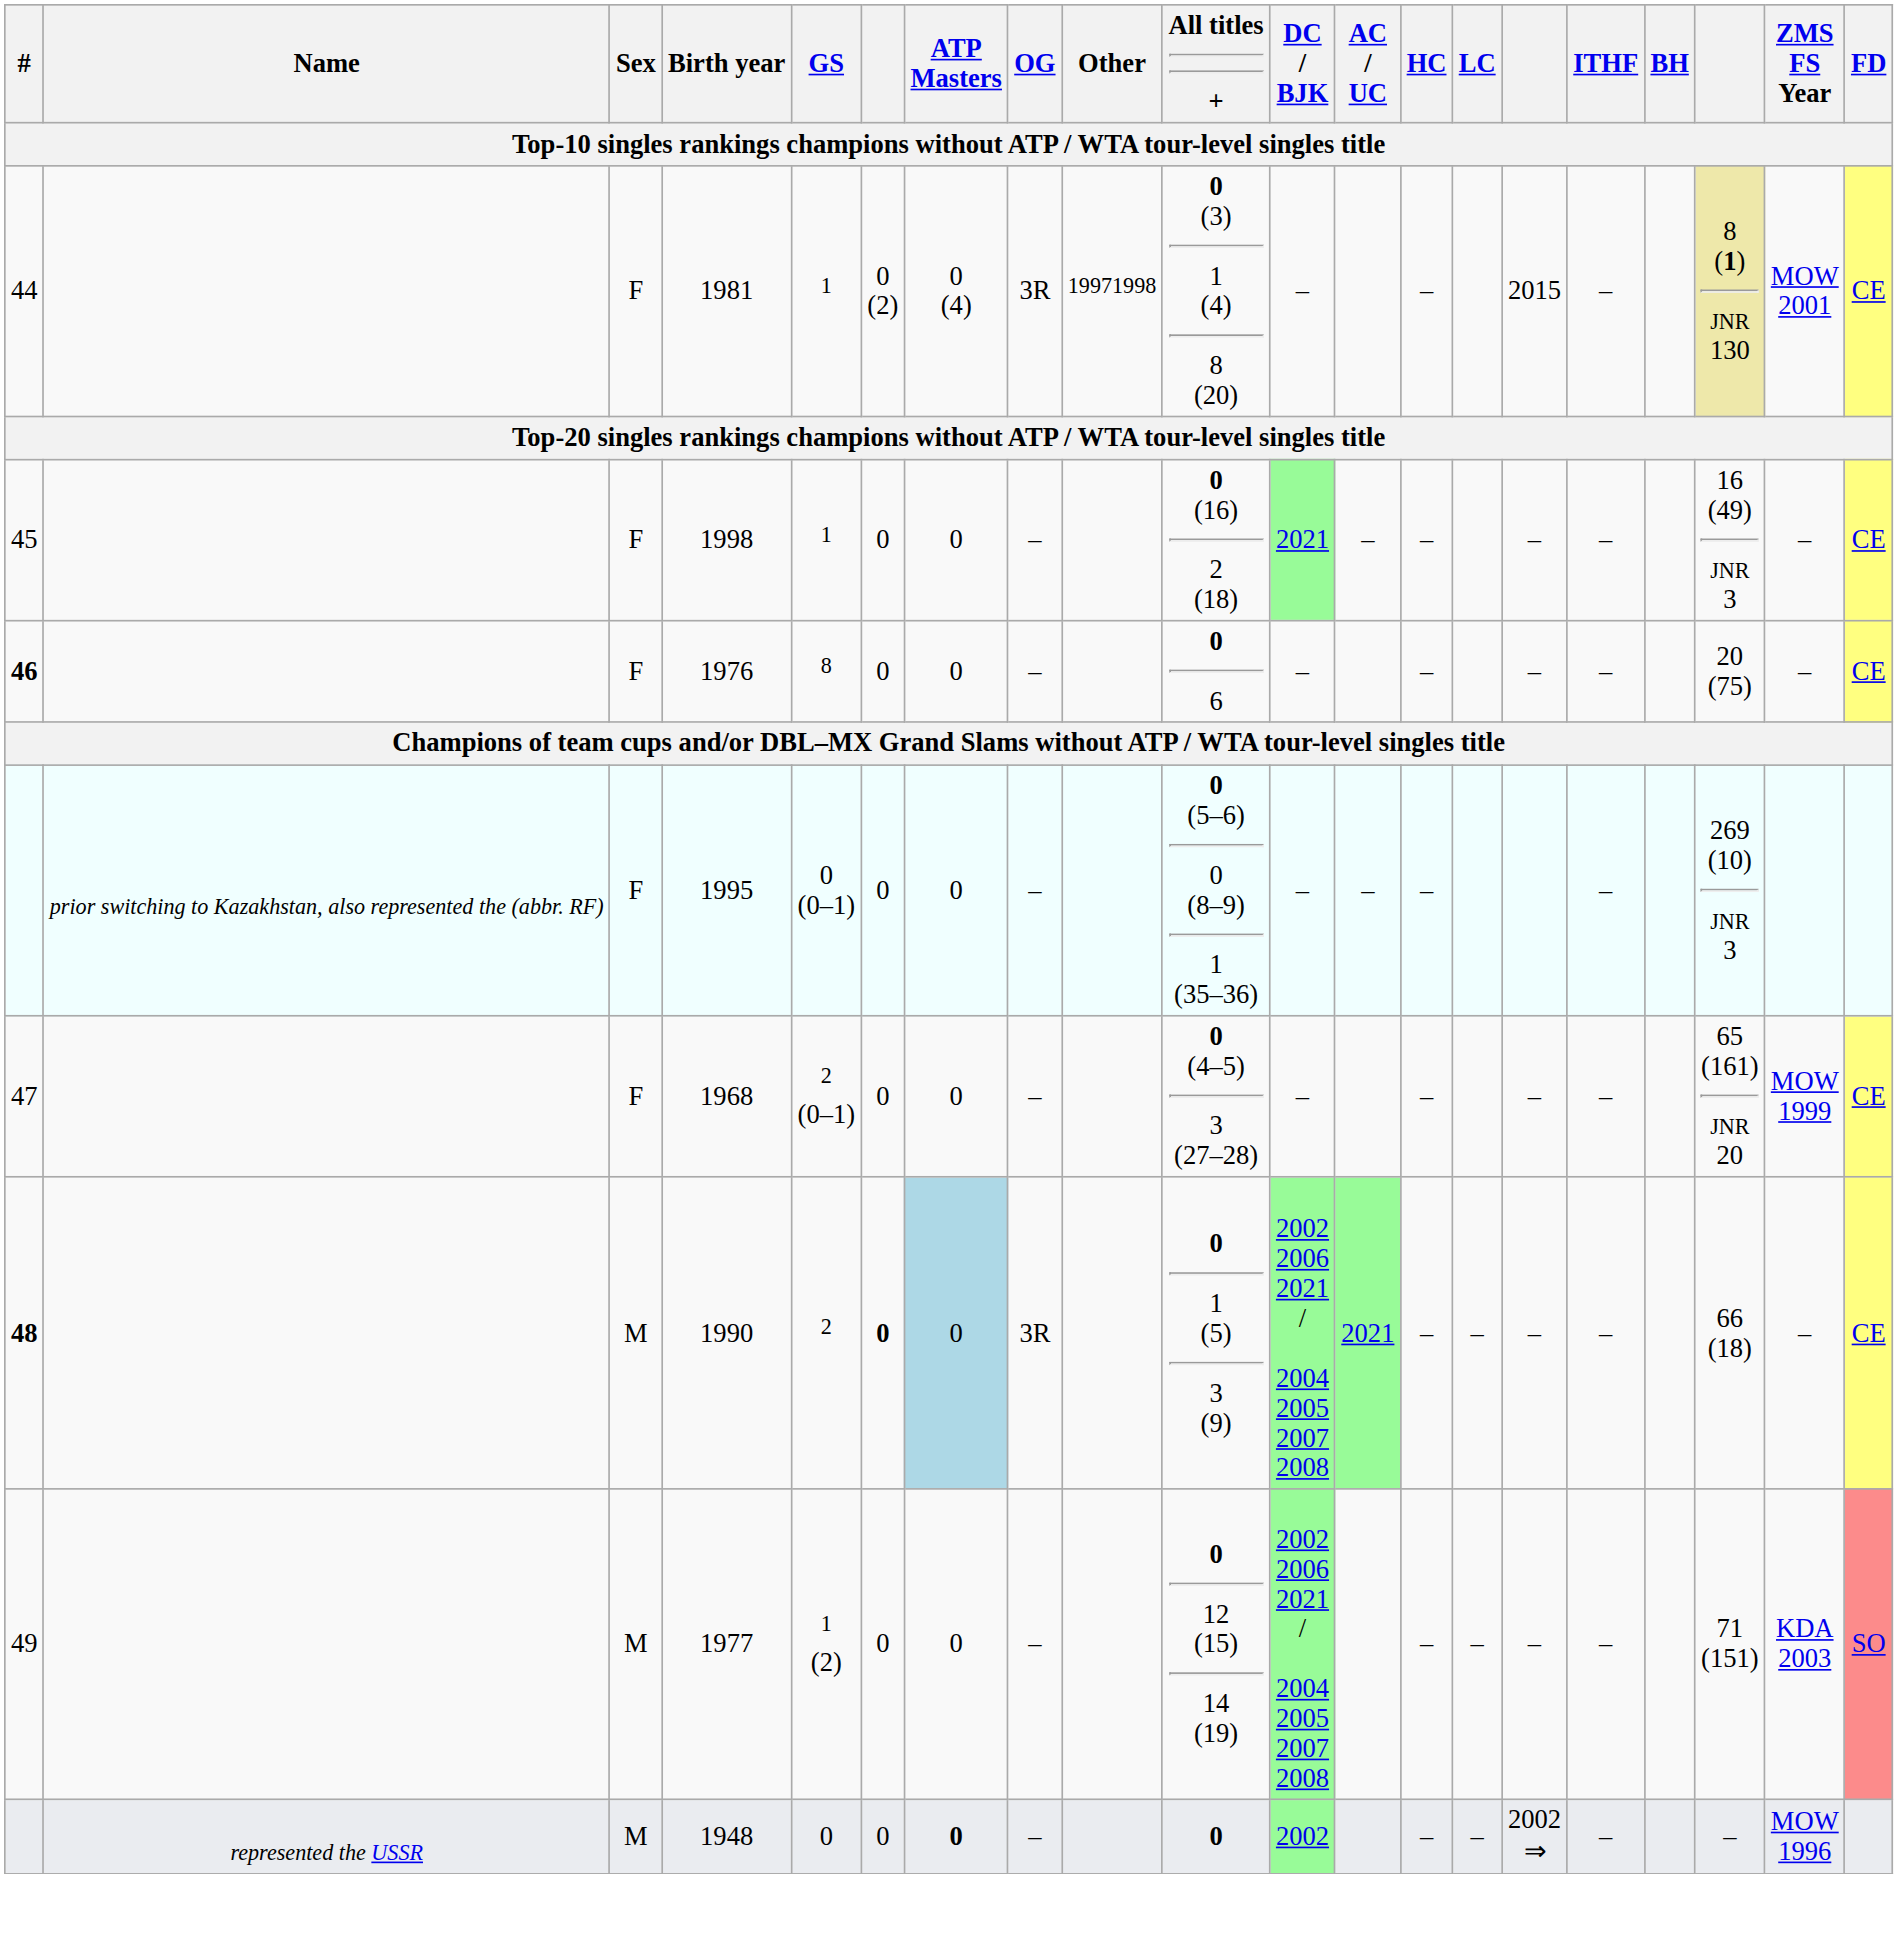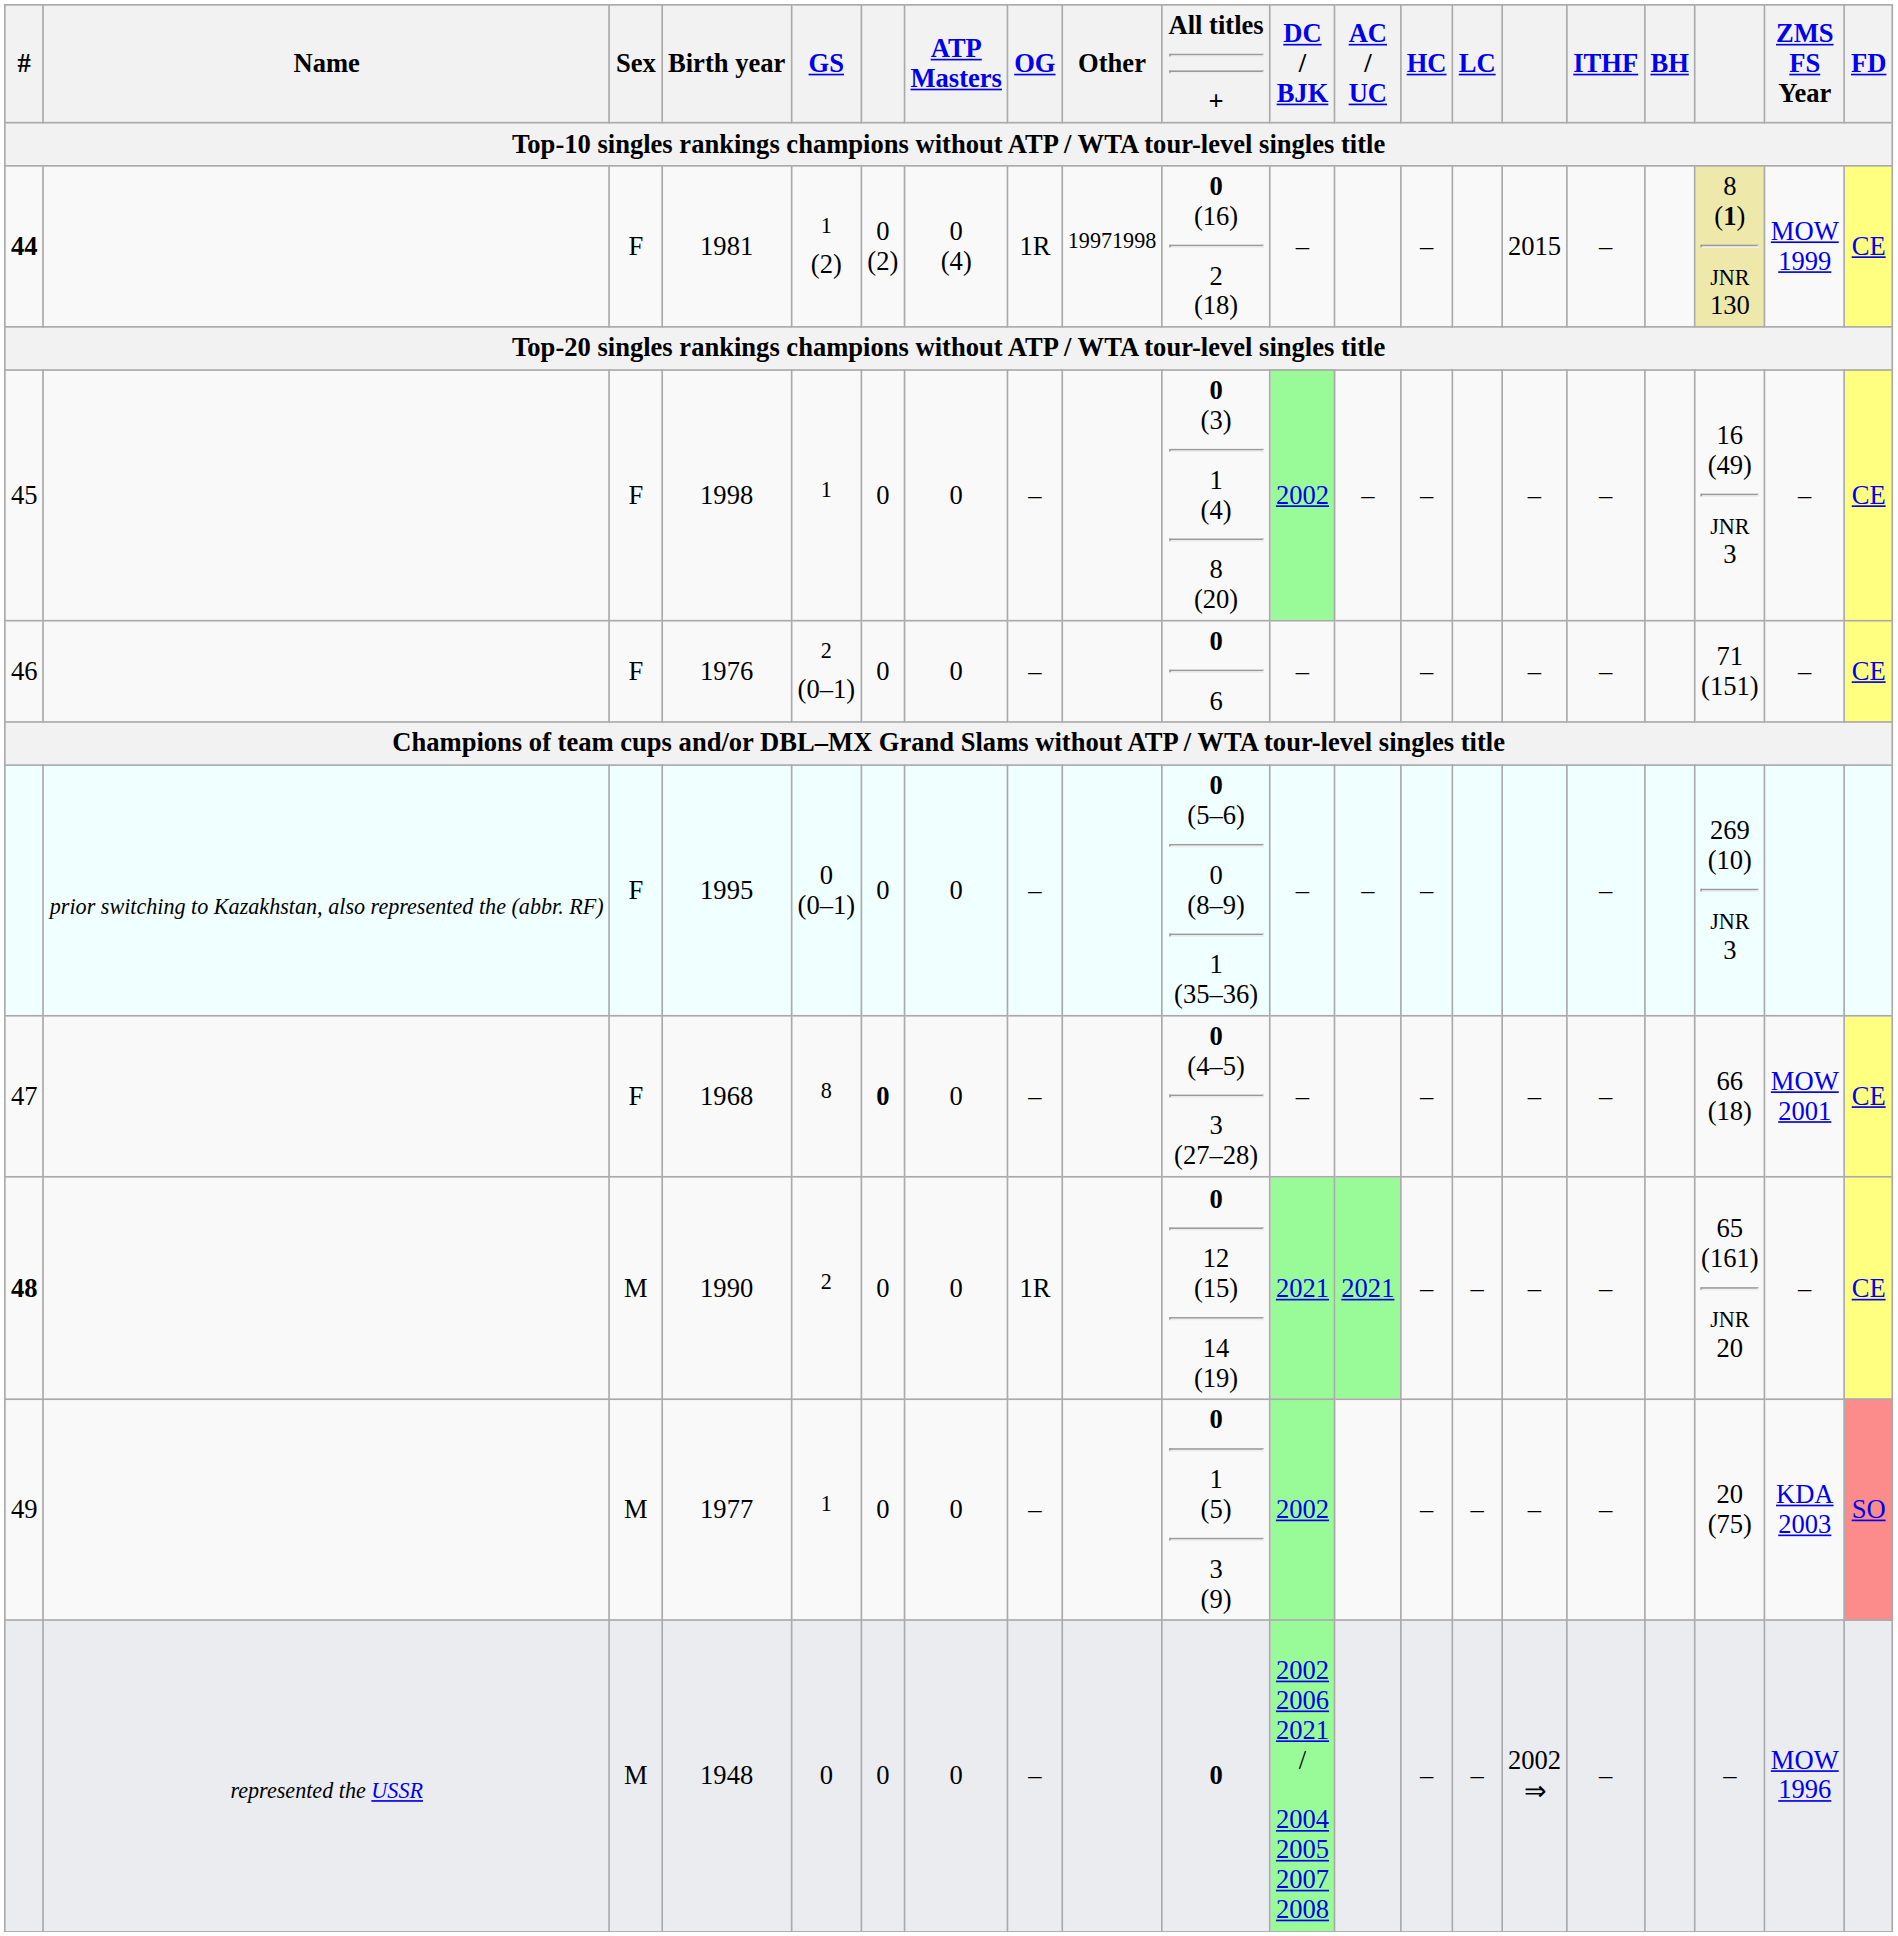1981 | #: normal -> bold
1981 | GS: 1 -> 1 (2)
1981 | OG: 3R -> 1R
1981 | All titles +: 0 (3) 1 (4) 8 (20) -> 0 (16) 2 (18)
1981 | ZMS FS Year: MOW 2001 -> MOW 1999
1998 | All titles +: 0 (16) 2 (18) -> 0 (3) 1 (4) 8 (20)
1998 | DC / BJK: 2021 -> 2002
1976 | #: bold -> normal
1976 | GS: 8 -> 2 (0–1)
1976 | column 18: 20 (75) -> 71 (151)
1968 | GS: 2 (0–1) -> 8
1968 | column 6: normal -> bold
1968 | column 18: 65 (161) JNR 20 -> 66 (18)
1968 | ZMS FS Year: MOW 1999 -> MOW 2001
1990 | column 6: bold -> normal
1990 | ATP Masters: lightblue background -> no background
1990 | OG: 3R -> 1R
1990 | All titles +: 0 1 (5) 3 (9) -> 0 12 (15) 14 (19)
1990 | DC / BJK: 2002 2006 2021 / 2004 2005 2007 2008 -> 2021
1990 | column 18: 66 (18) -> 65 (161) JNR 20
1977 | GS: 1 (2) -> 1
1977 | All titles +: 0 12 (15) 14 (19) -> 0 1 (5) 3 (9)
1977 | DC / BJK: 2002 2006 2021 / 2004 2005 2007 2008 -> 2002
1977 | column 18: 71 (151) -> 20 (75)
1948 | ATP Masters: bold -> normal
1948 | DC / BJK: 2002 -> 2002 2006 2021 / 2004 2005 2007 2008
